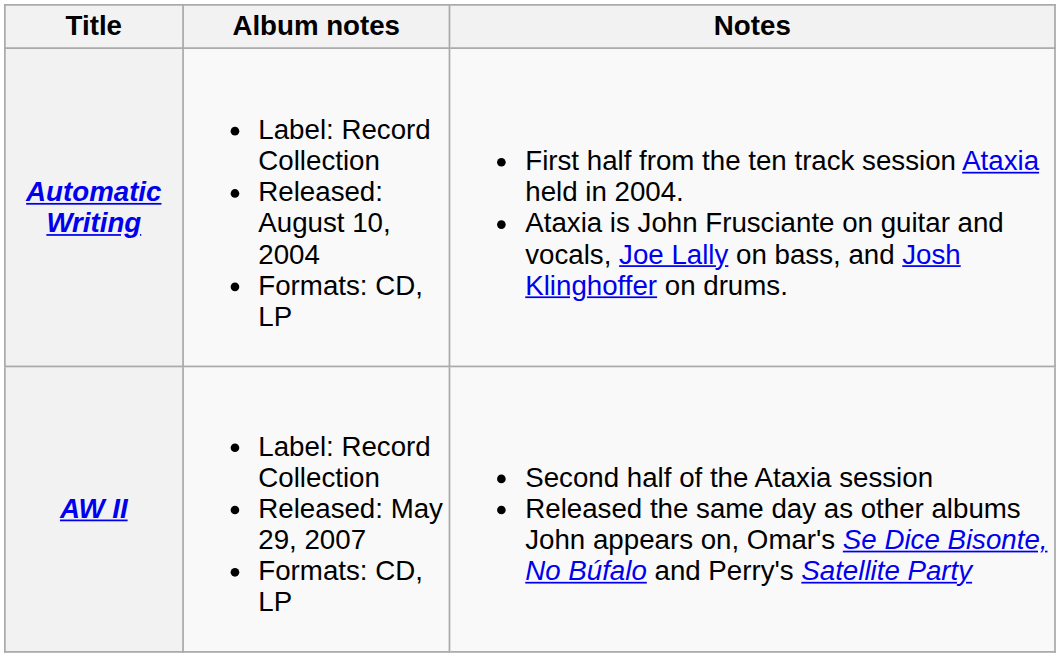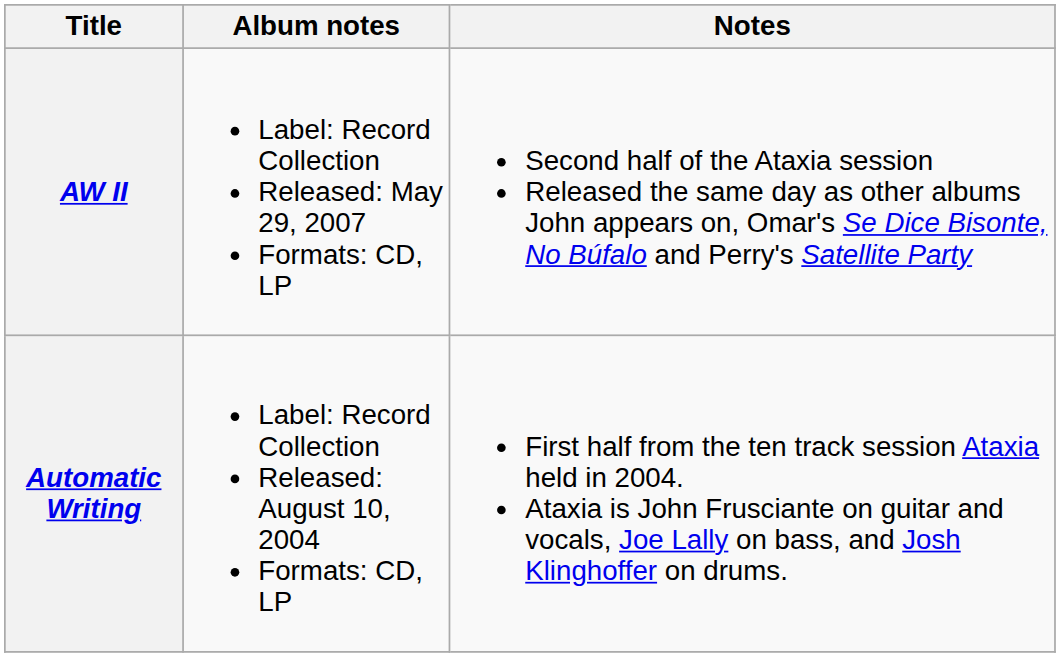rows swapped: Automatic Writing <-> AW II
